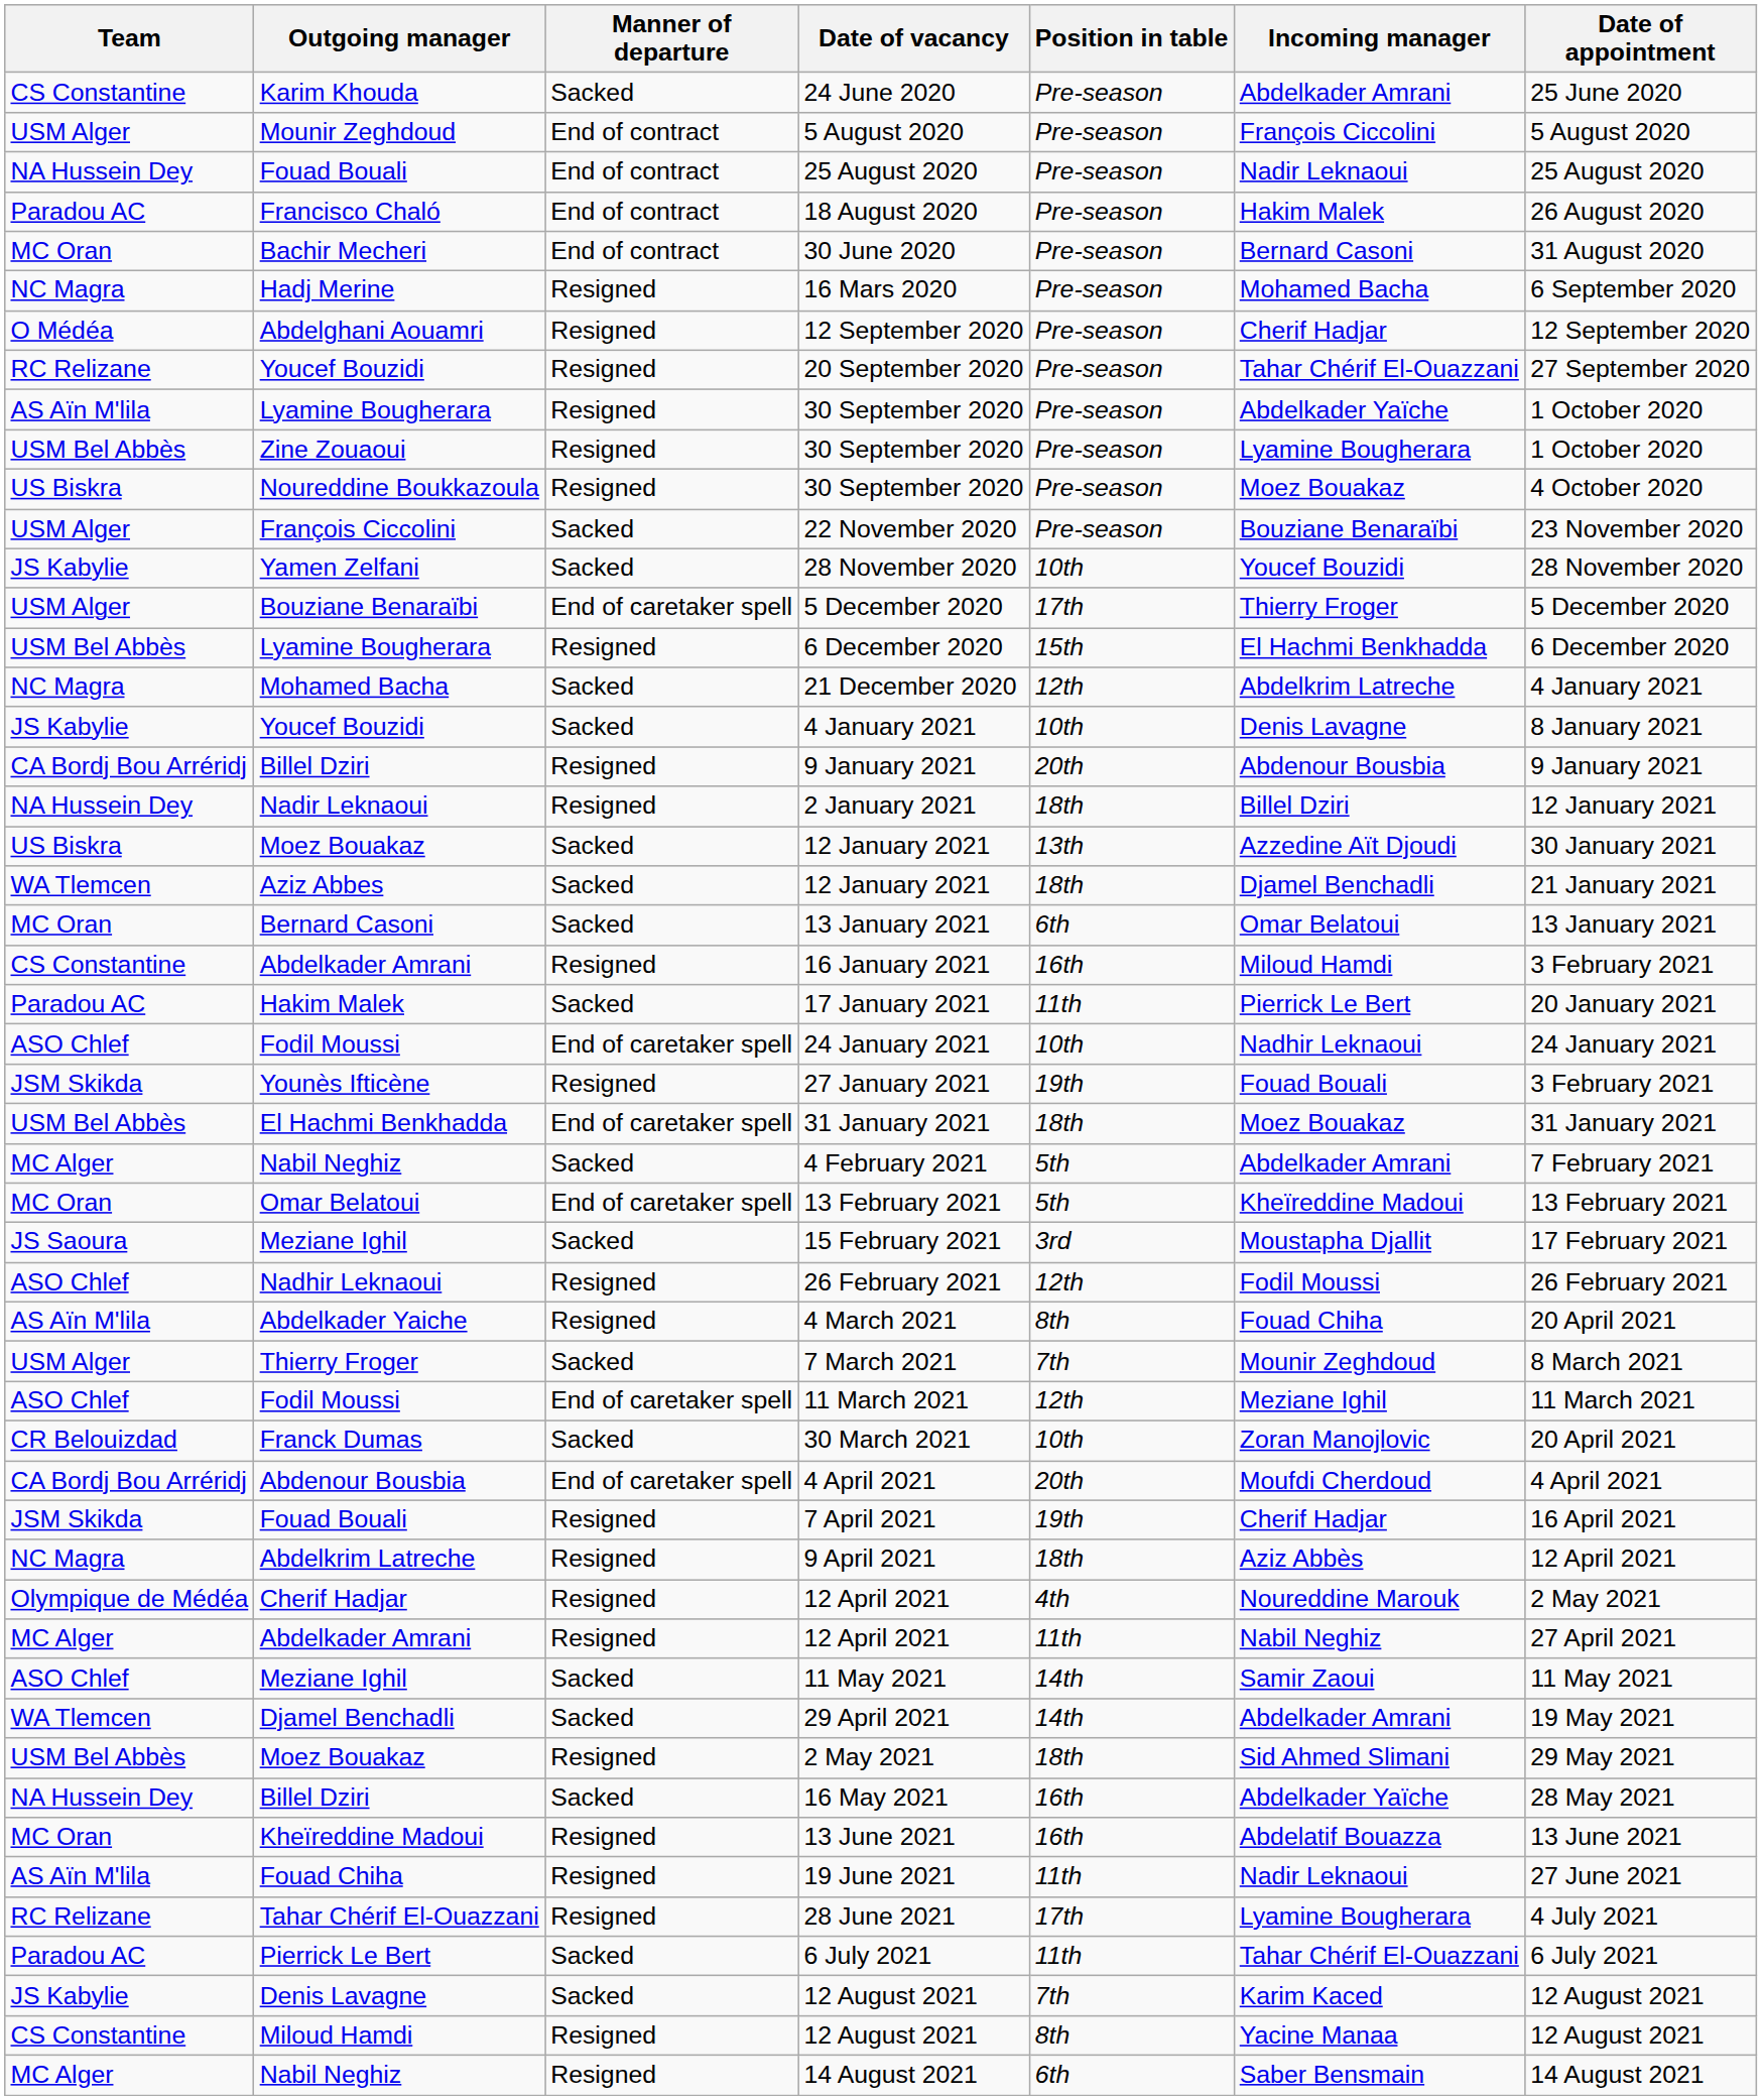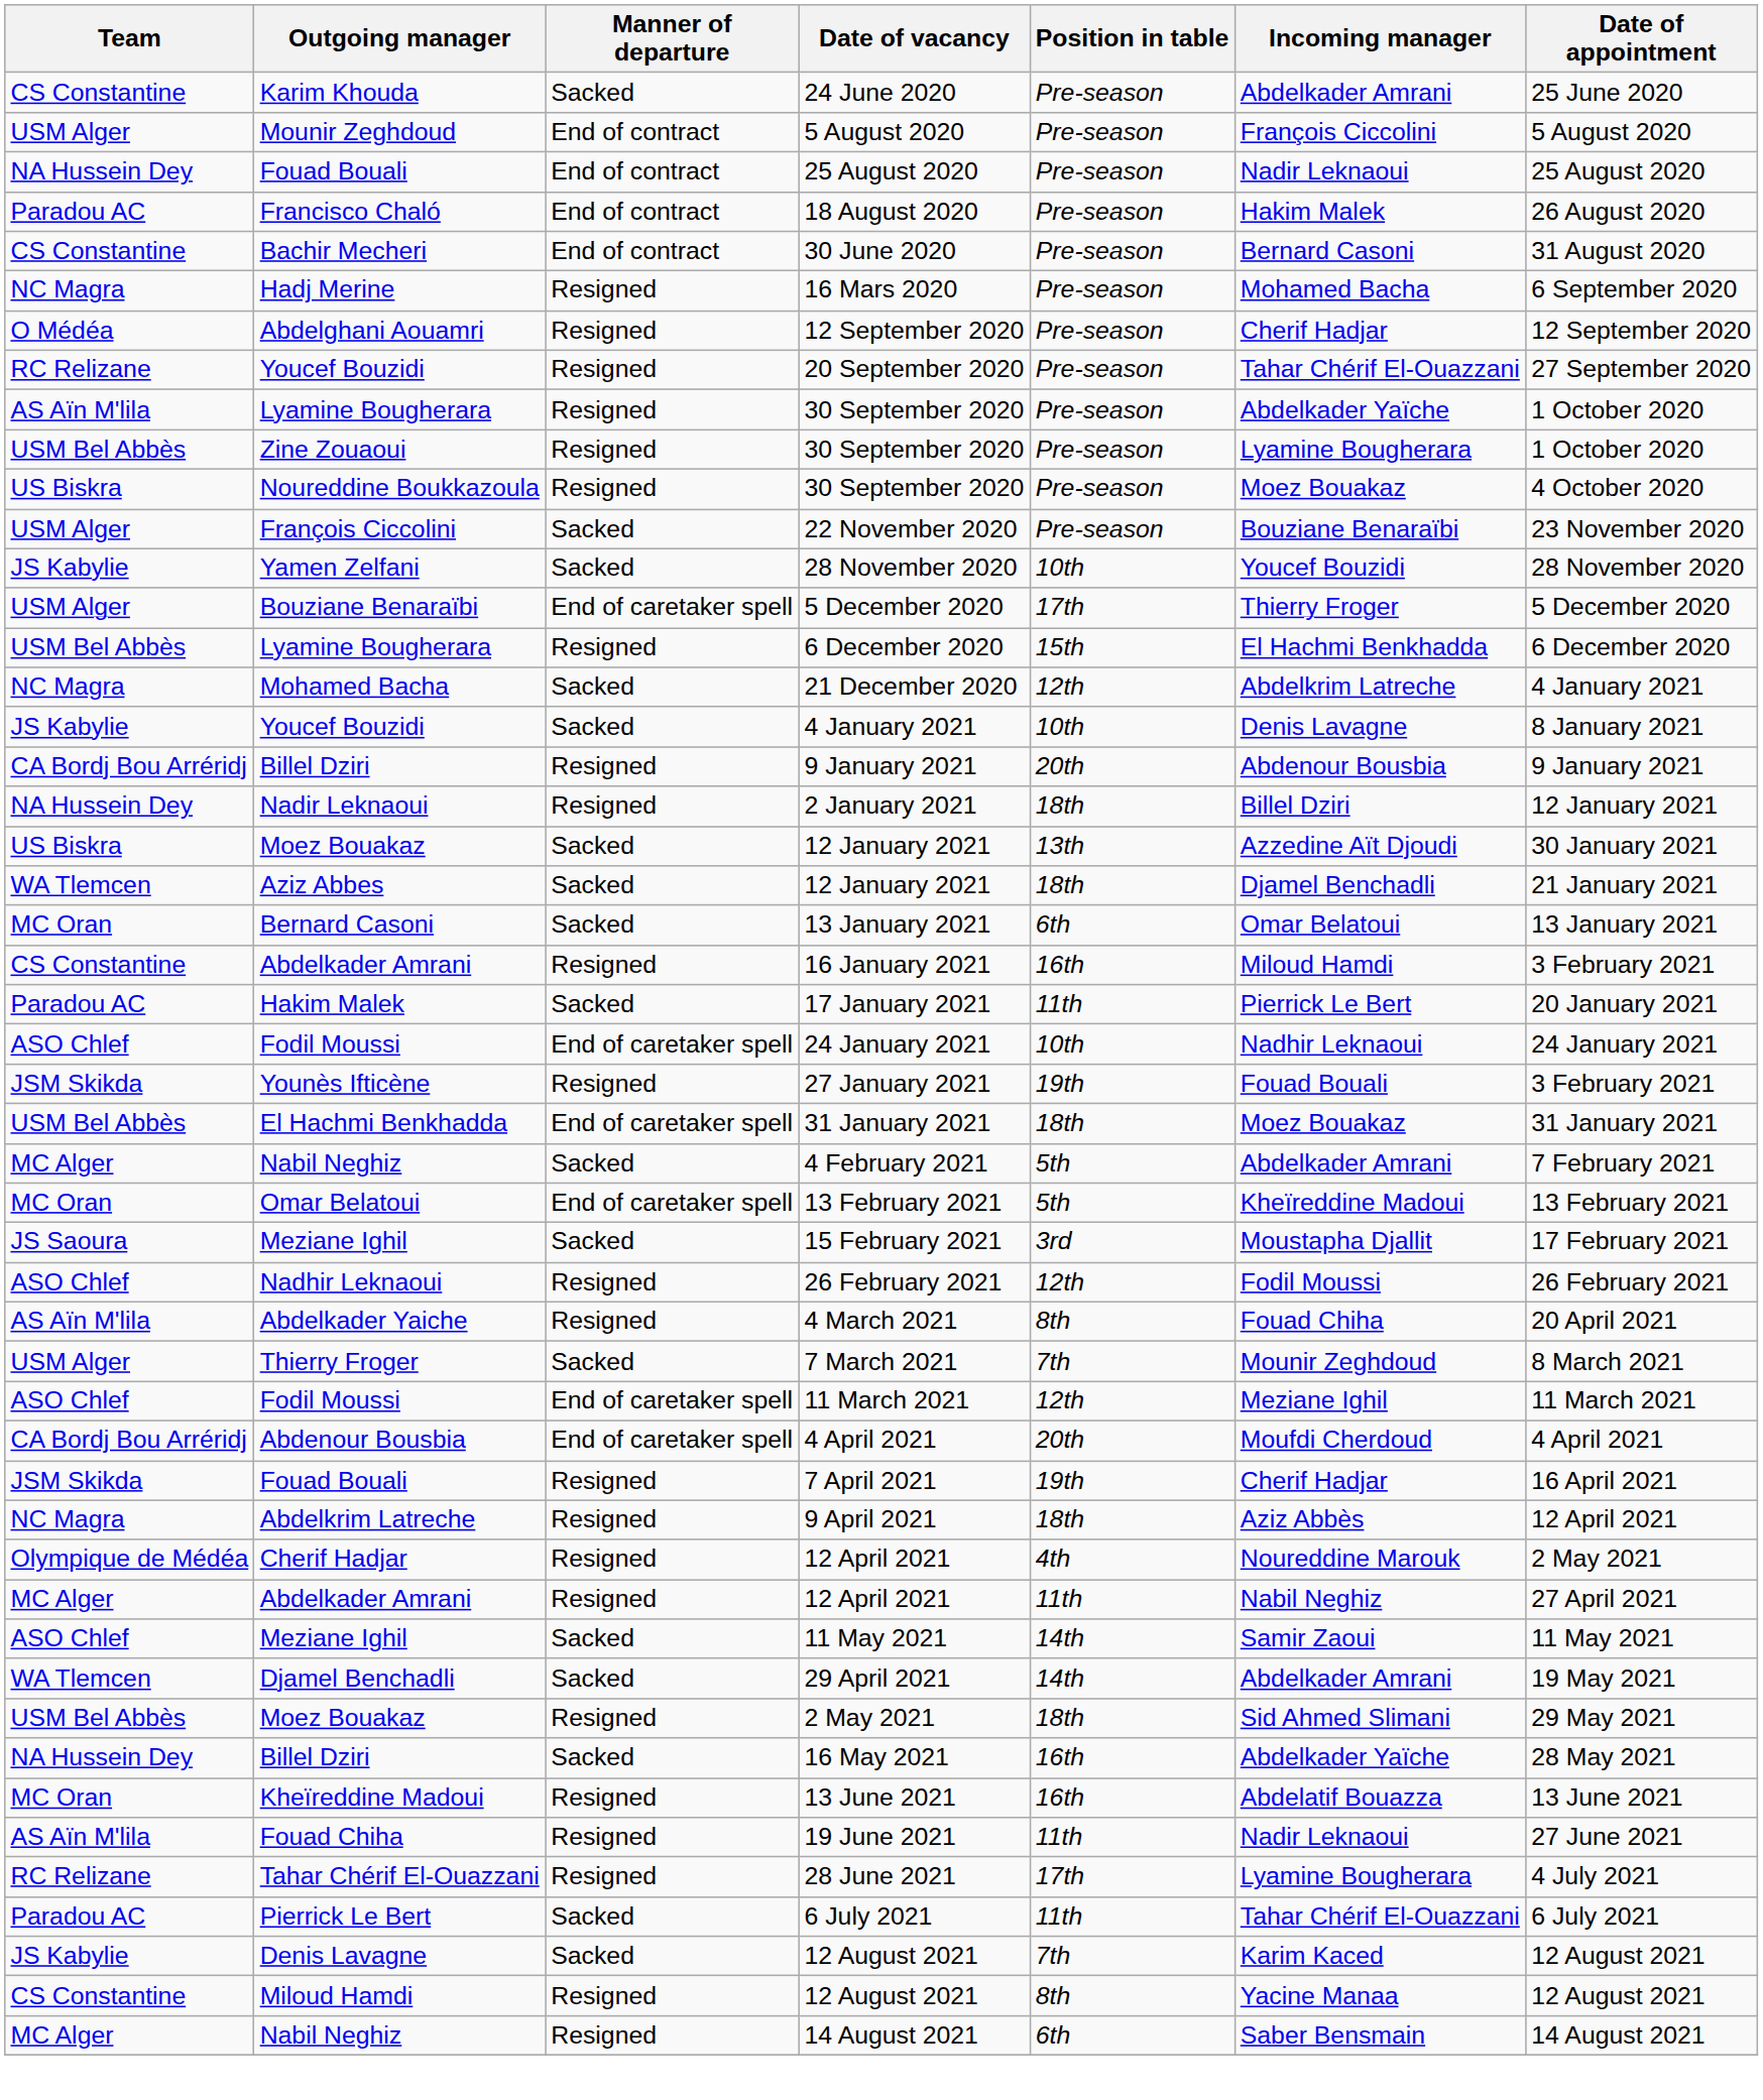30 June 2020 | Team: MC Oran -> CS Constantine
- row: CR Belouizdad | Franck Dumas | Sacked | 30 March 2021 | 10th | Zoran Manojlovic | 20 April 2021
